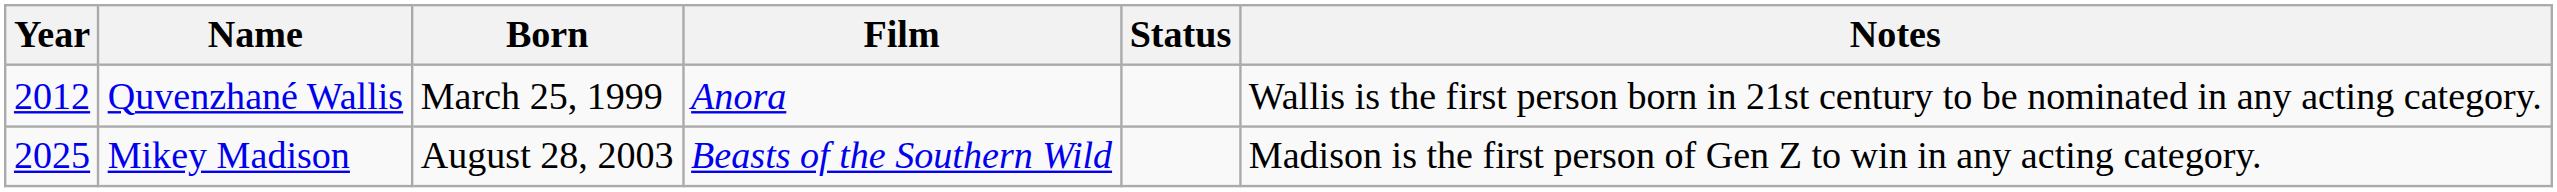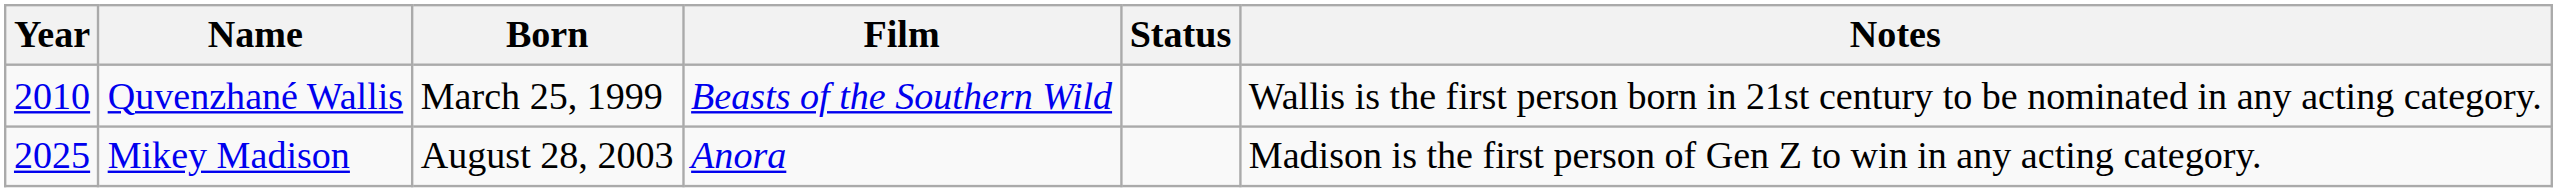Quvenzhané Wallis | Year: 2012 -> 2010
Quvenzhané Wallis | Film: Anora -> Beasts of the Southern Wild
Mikey Madison | Film: Beasts of the Southern Wild -> Anora
